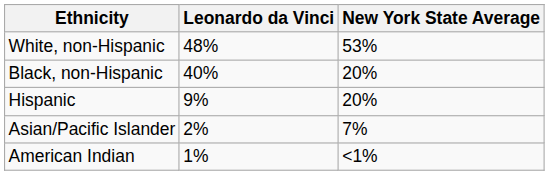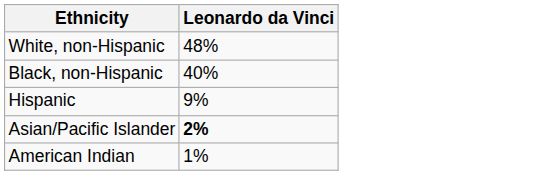- column: New York State Average | 53% | 20% | 20% | 7% | <1%
Asian/Pacific Islander | Leonardo da Vinci: normal -> bold
